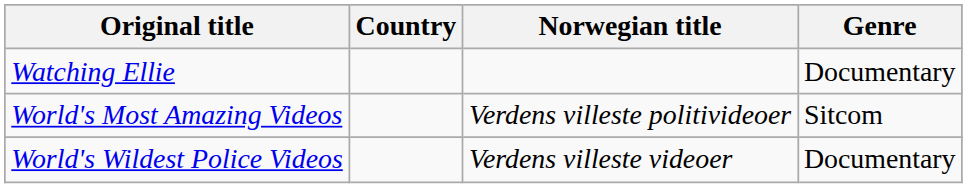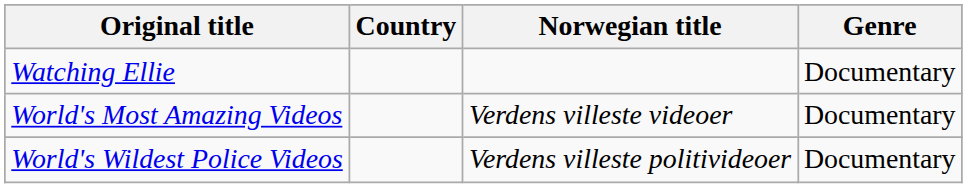World's Most Amazing Videos | Norwegian title: Verdens villeste politivideoer -> Verdens villeste videoer
World's Most Amazing Videos | Genre: Sitcom -> Documentary
World's Wildest Police Videos | Norwegian title: Verdens villeste videoer -> Verdens villeste politivideoer
